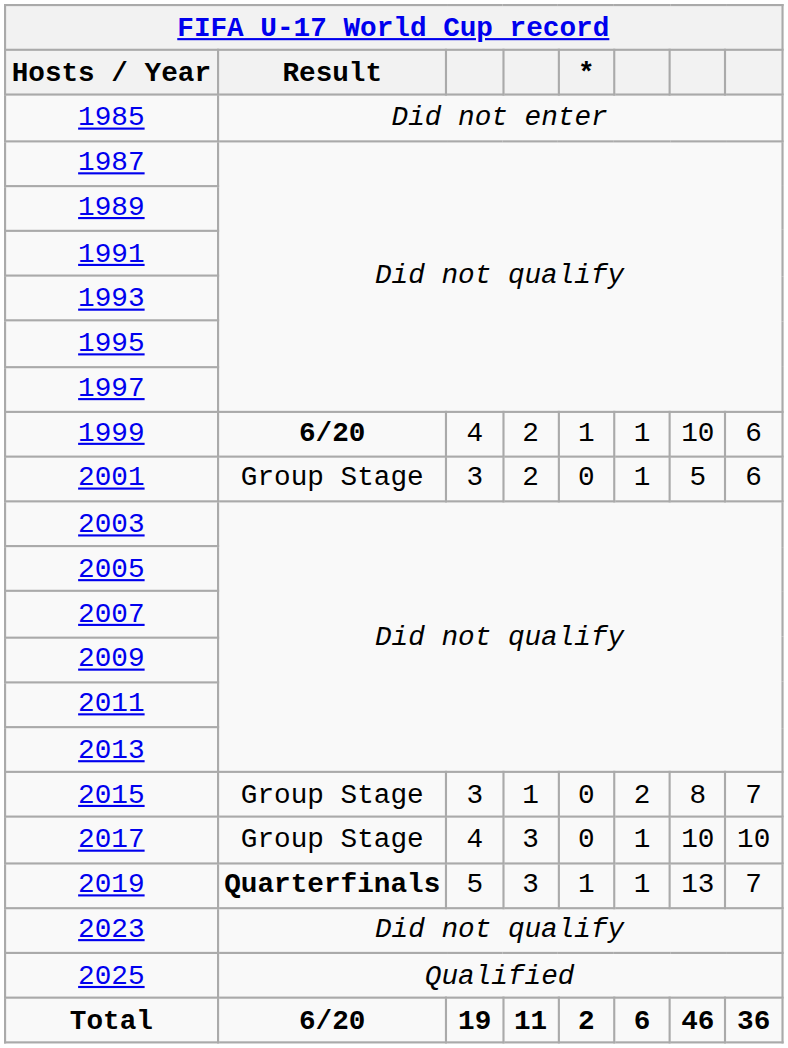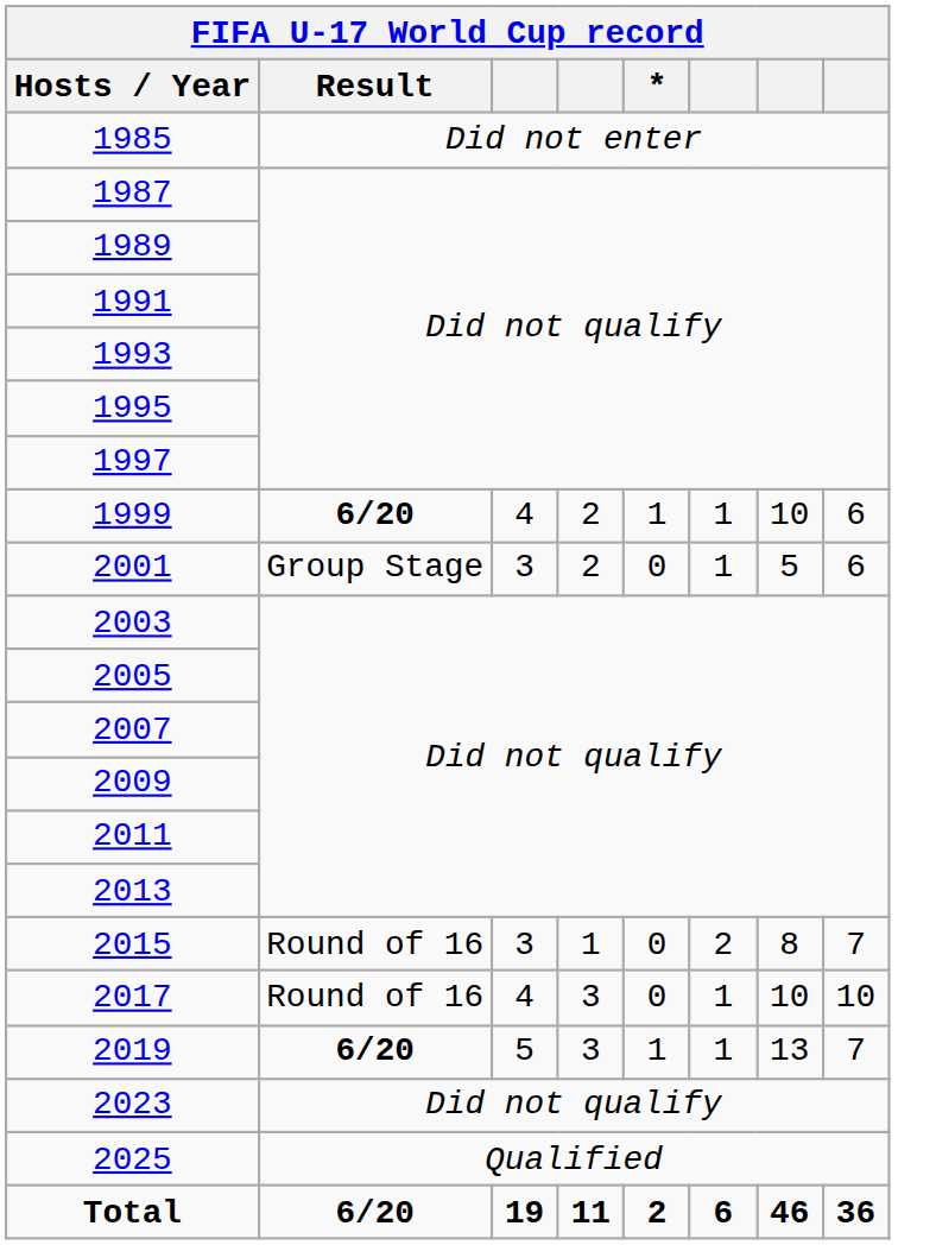2015 | FIFA U-17 World Cup record / Result: Group Stage -> Round of 16
2017 | FIFA U-17 World Cup record / Result: Group Stage -> Round of 16
2019 | FIFA U-17 World Cup record / Result: Quarterfinals -> 6/20
